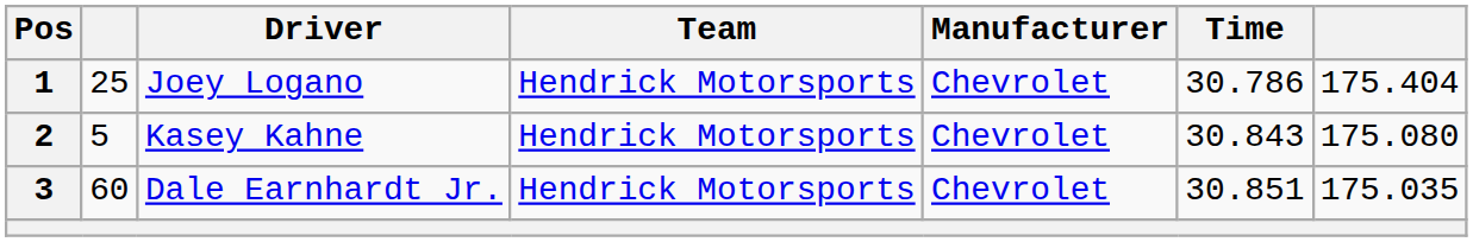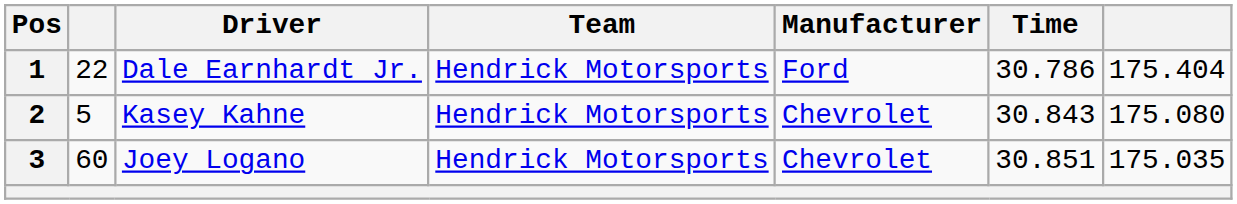1 | column 2: 25 -> 22
1 | Driver: Joey Logano -> Dale Earnhardt Jr.
1 | Manufacturer: Chevrolet -> Ford
3 | Driver: Dale Earnhardt Jr. -> Joey Logano
